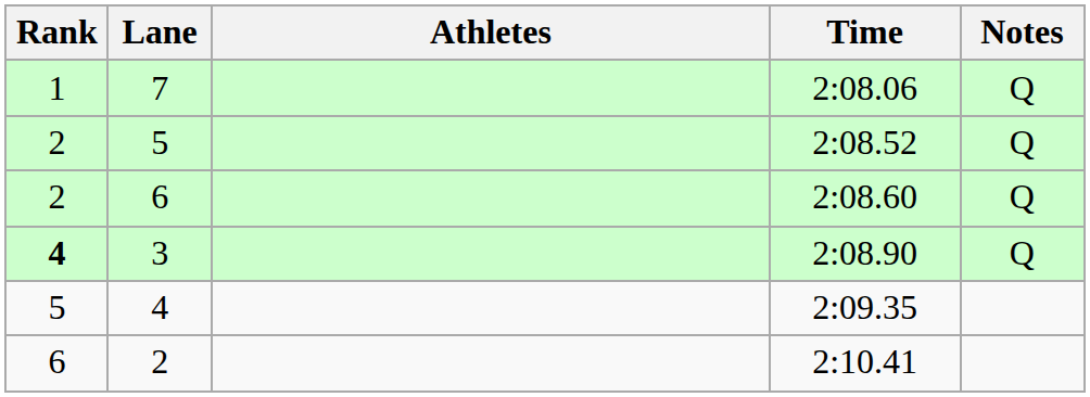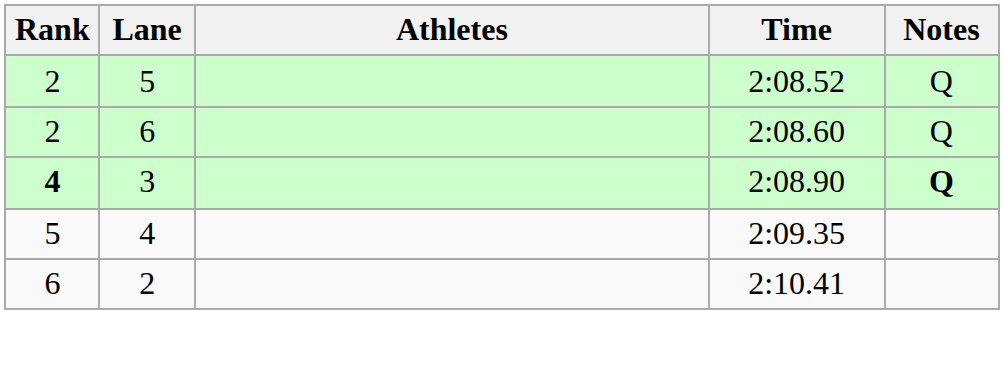- row: 1 | 7 | 2:08.06 | Q
3 | Notes: normal -> bold
